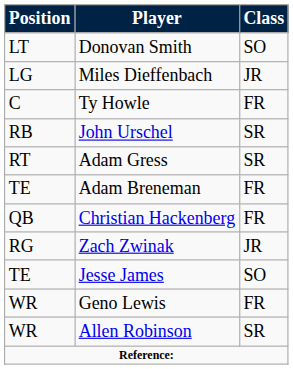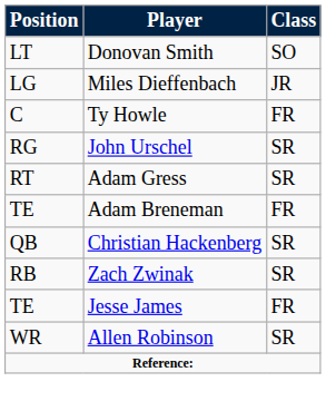John Urschel | Position: RB -> RG
Christian Hackenberg | Class: FR -> SR
Zach Zwinak | Position: RG -> RB
Zach Zwinak | Class: JR -> SR
Jesse James | Class: SO -> FR
- row: WR | Geno Lewis | FR
